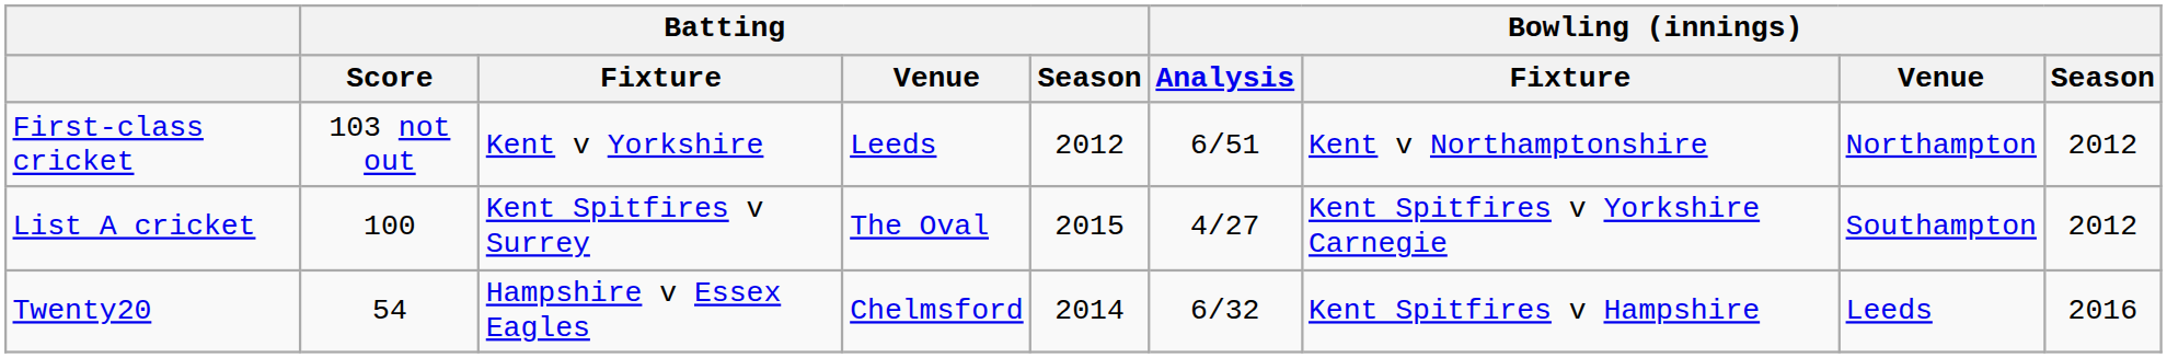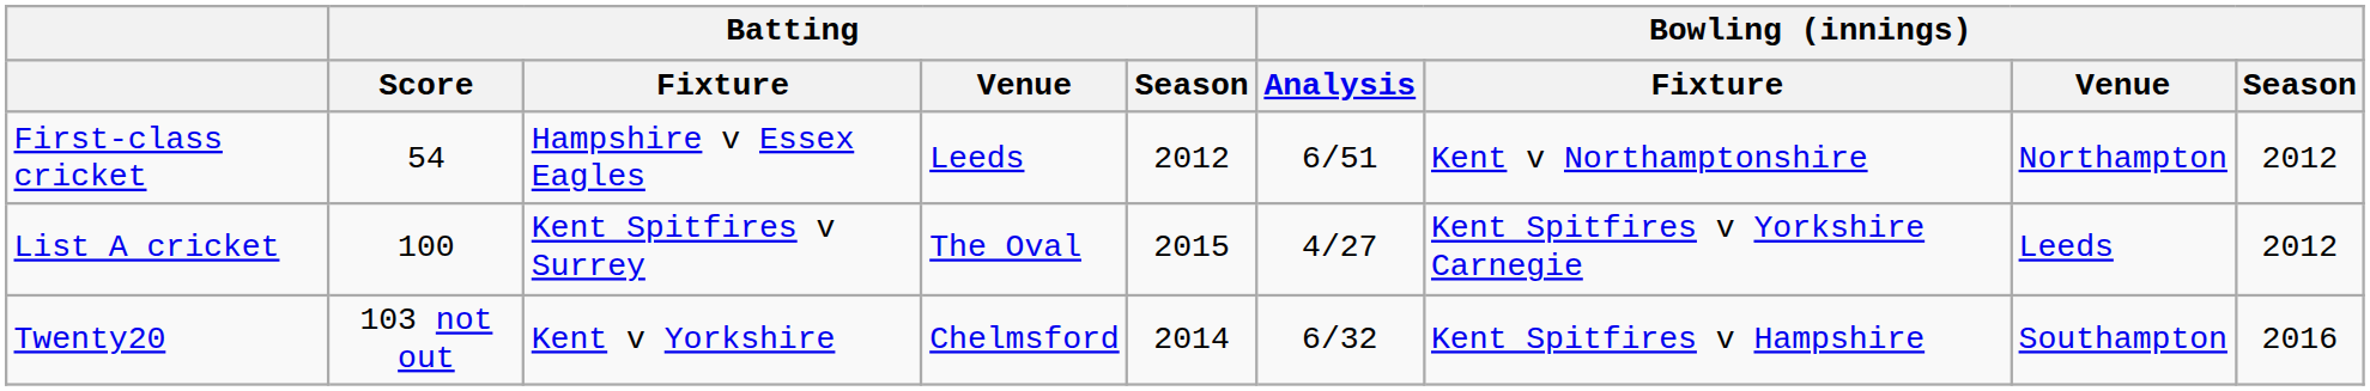First-class cricket | Batting / Score: 103 not out -> 54
First-class cricket | Batting / Fixture: Kent v Yorkshire -> Hampshire v Essex Eagles
List A cricket | Bowling (innings) / Venue: Southampton -> Leeds
Twenty20 | Batting / Score: 54 -> 103 not out
Twenty20 | Batting / Fixture: Hampshire v Essex Eagles -> Kent v Yorkshire
Twenty20 | Bowling (innings) / Venue: Leeds -> Southampton
